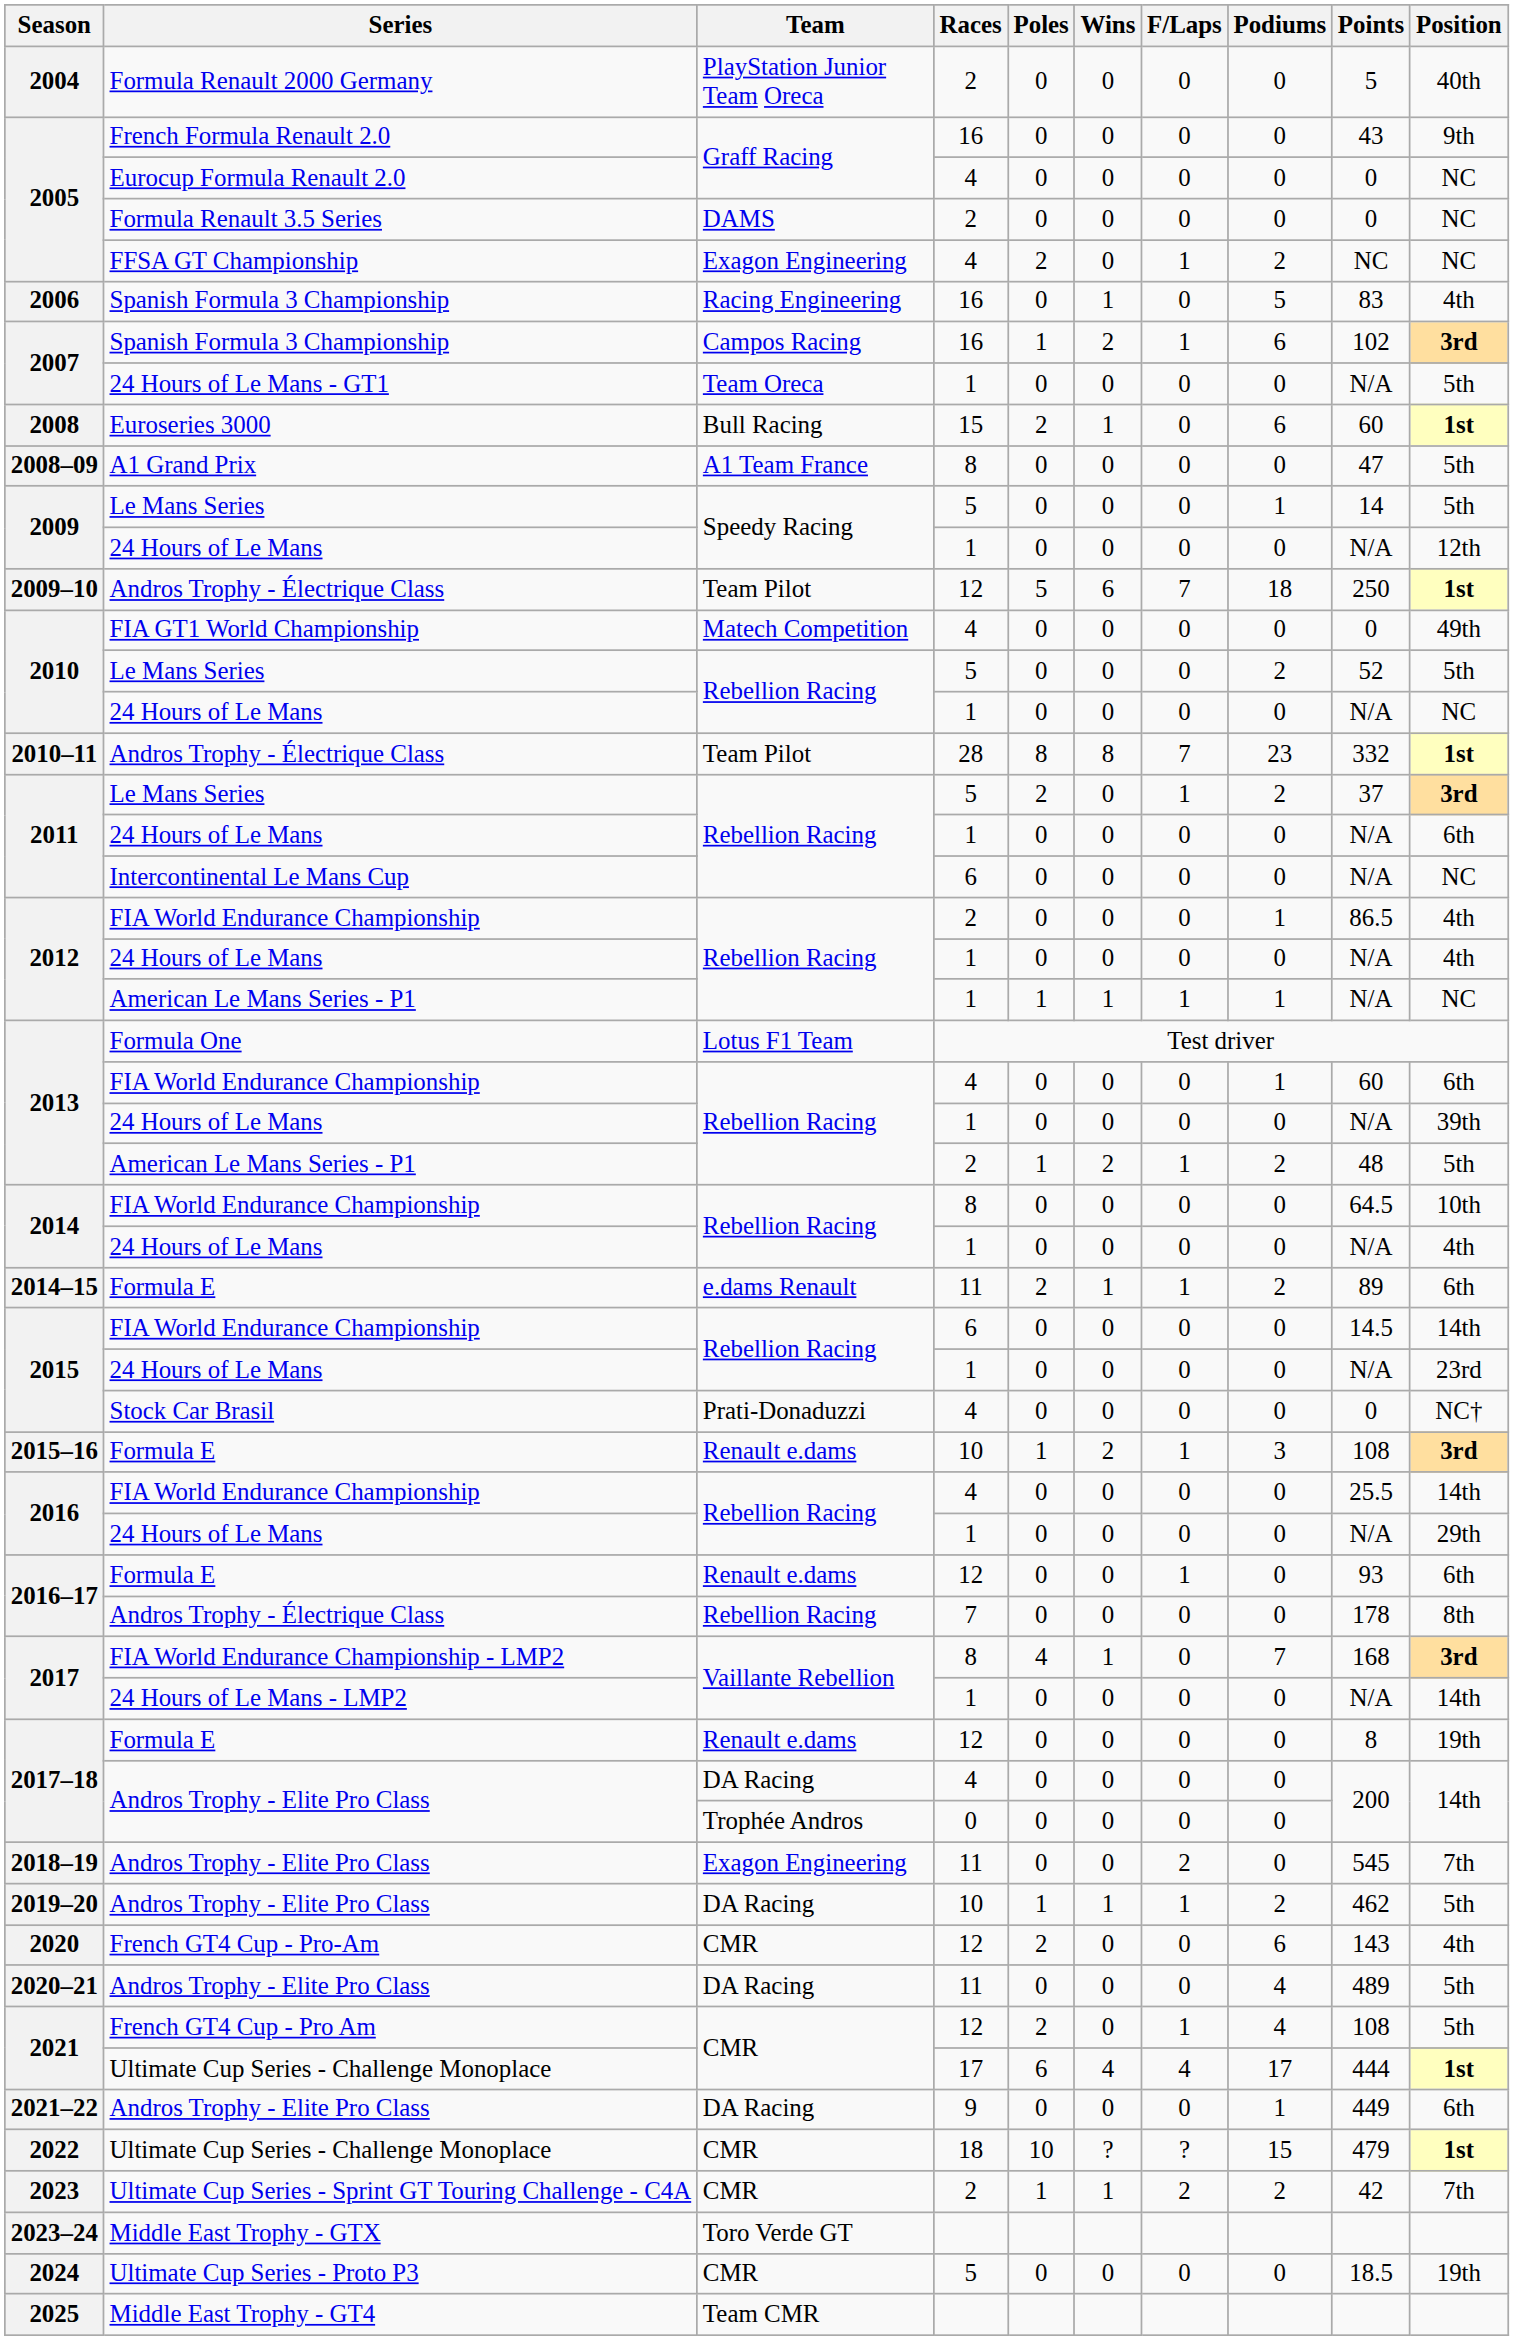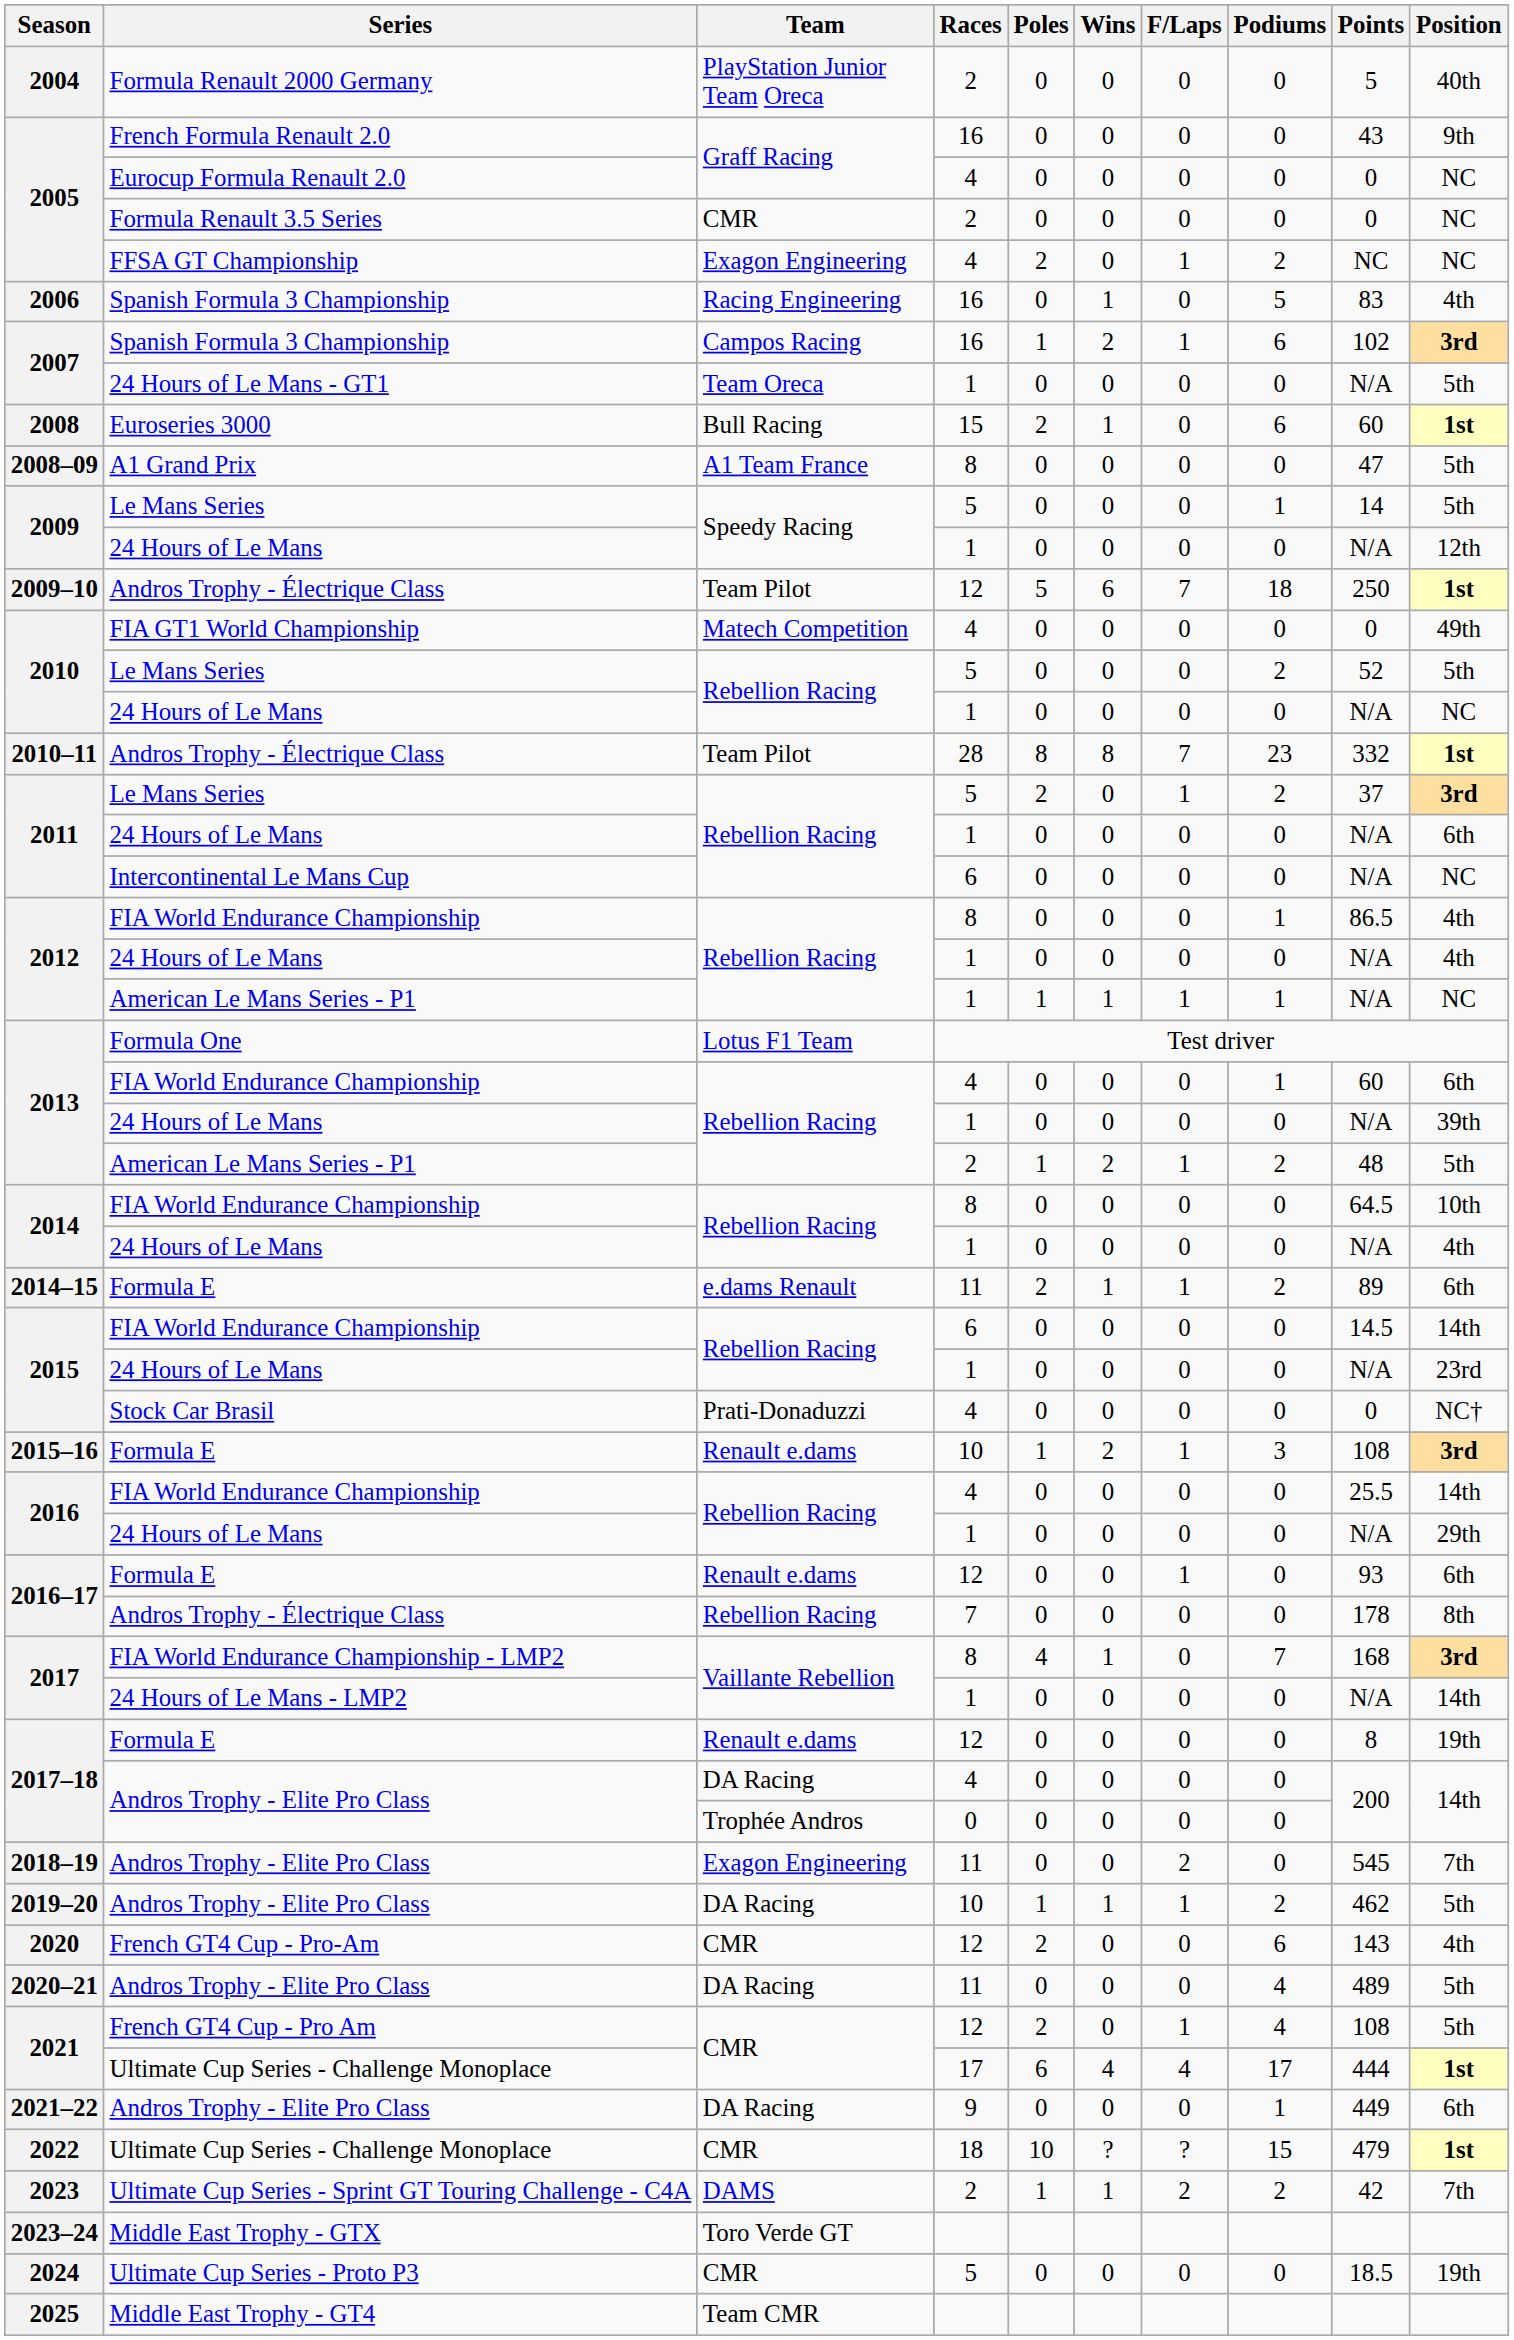2005 / Formula Renault 3.5 Series | Team: DAMS -> CMR
2012 / FIA World Endurance Championship | Races: 2 -> 8
2023 | Team: CMR -> DAMS
